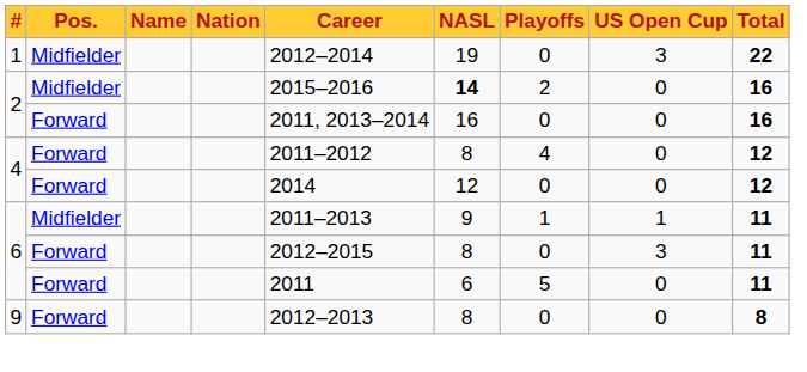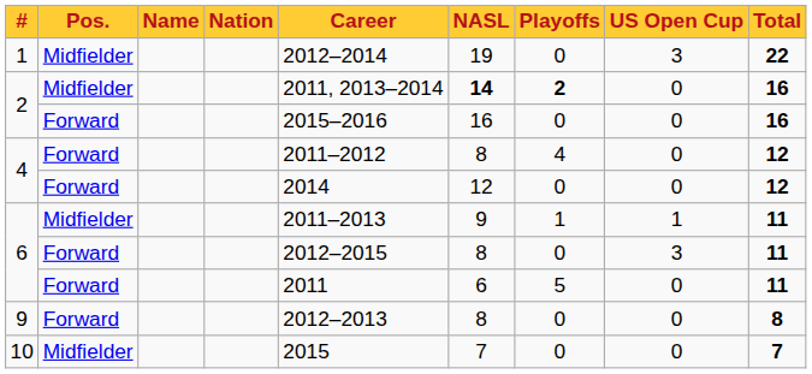2 / Midfielder | Career: 2015–2016 -> 2011, 2013–2014
2 / Midfielder | Playoffs: normal -> bold
2 / Forward | Career: 2011, 2013–2014 -> 2015–2016
+ row: 10 | Midfielder | 2015 | 7 | 0 | 0 | 7
